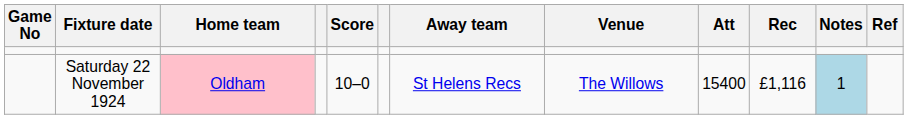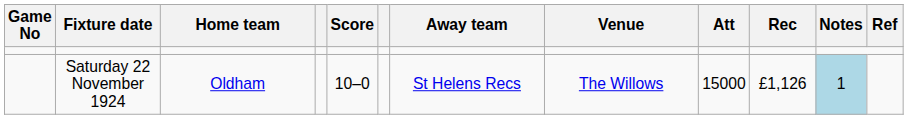Saturday 22 November 1924 | Home team: pink background -> no background
Saturday 22 November 1924 | Att: 15400 -> 15000
Saturday 22 November 1924 | Rec: £1,116 -> £1,126
